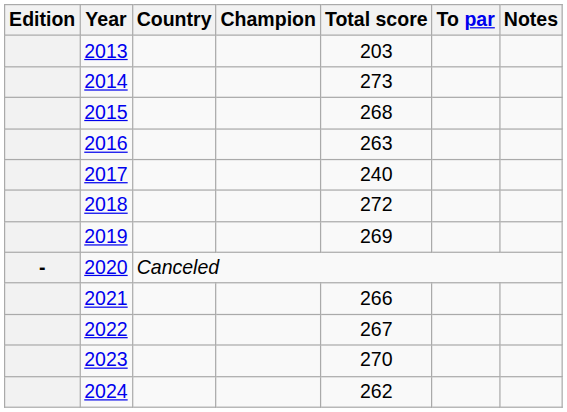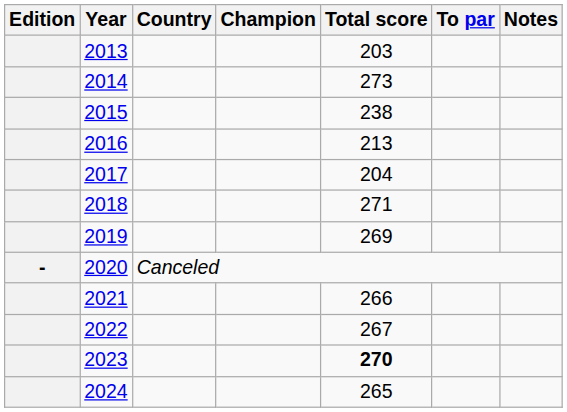2015 | Total score: 268 -> 238
2016 | Total score: 263 -> 213
2017 | Total score: 240 -> 204
2018 | Total score: 272 -> 271
2023 | Total score: normal -> bold
2024 | Total score: 262 -> 265
